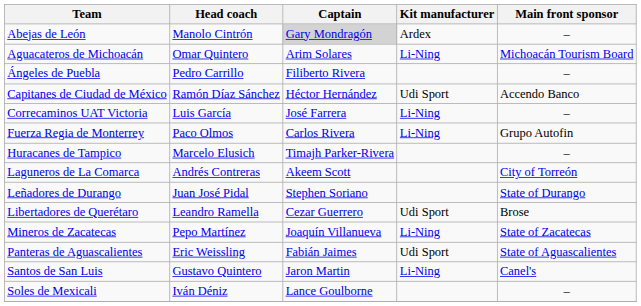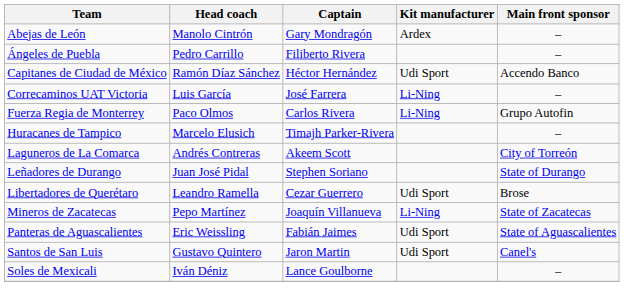Abejas de León | Captain: lightgrey background -> no background
- row: Aguacateros de Michoacán | Omar Quintero | Arim Solares | Li-Ning | Michoacán Tourism Board
Santos de San Luis | Kit manufacturer: Li-Ning -> Udi Sport
